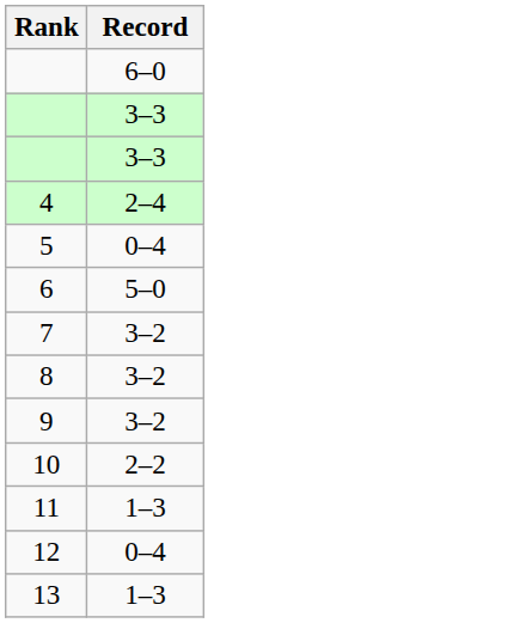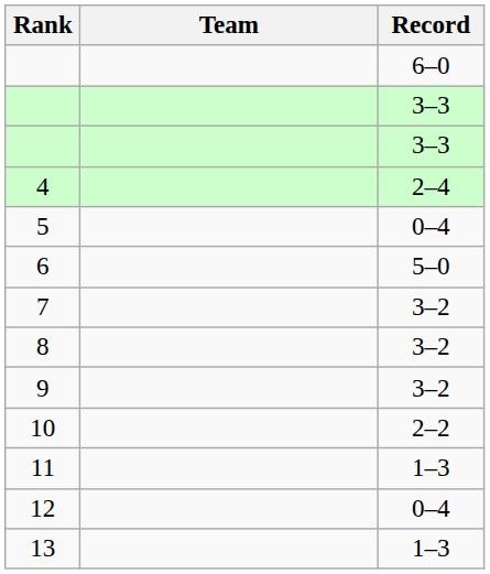+ column: Team
